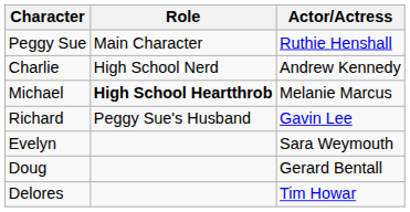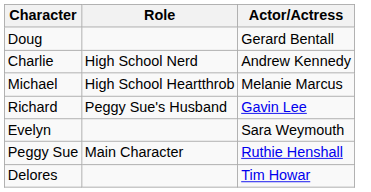rows swapped: Peggy Sue <-> Doug
Michael | Role: bold -> normal
